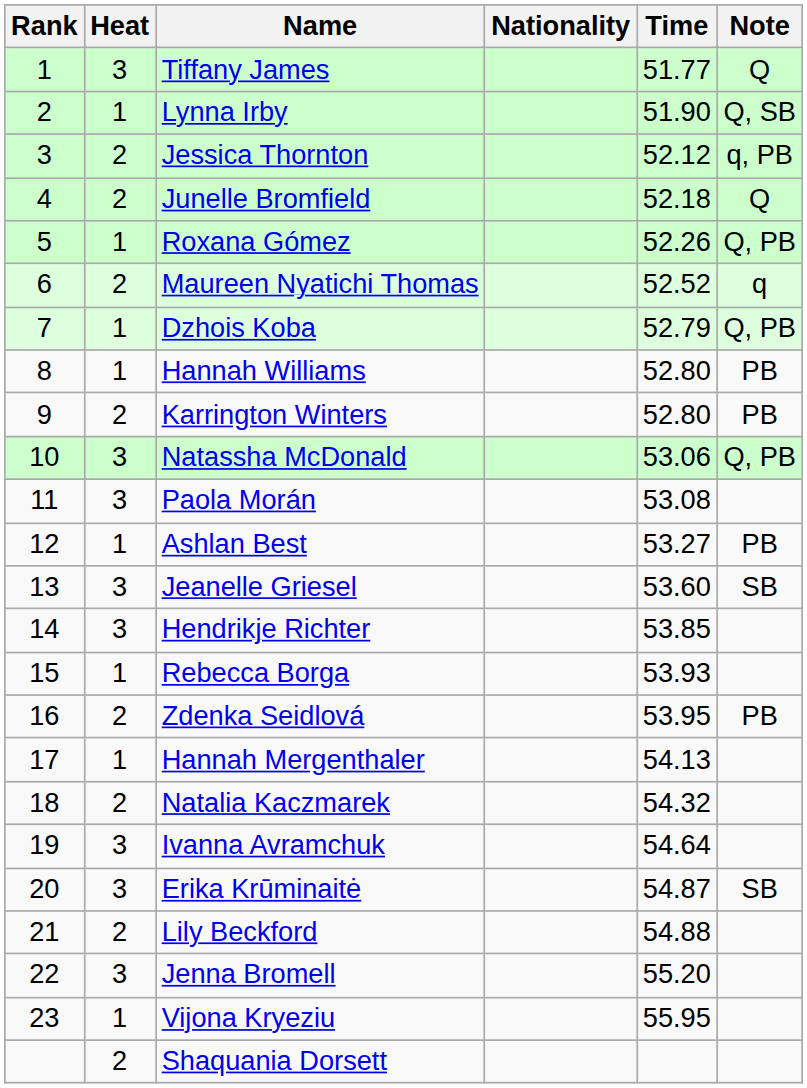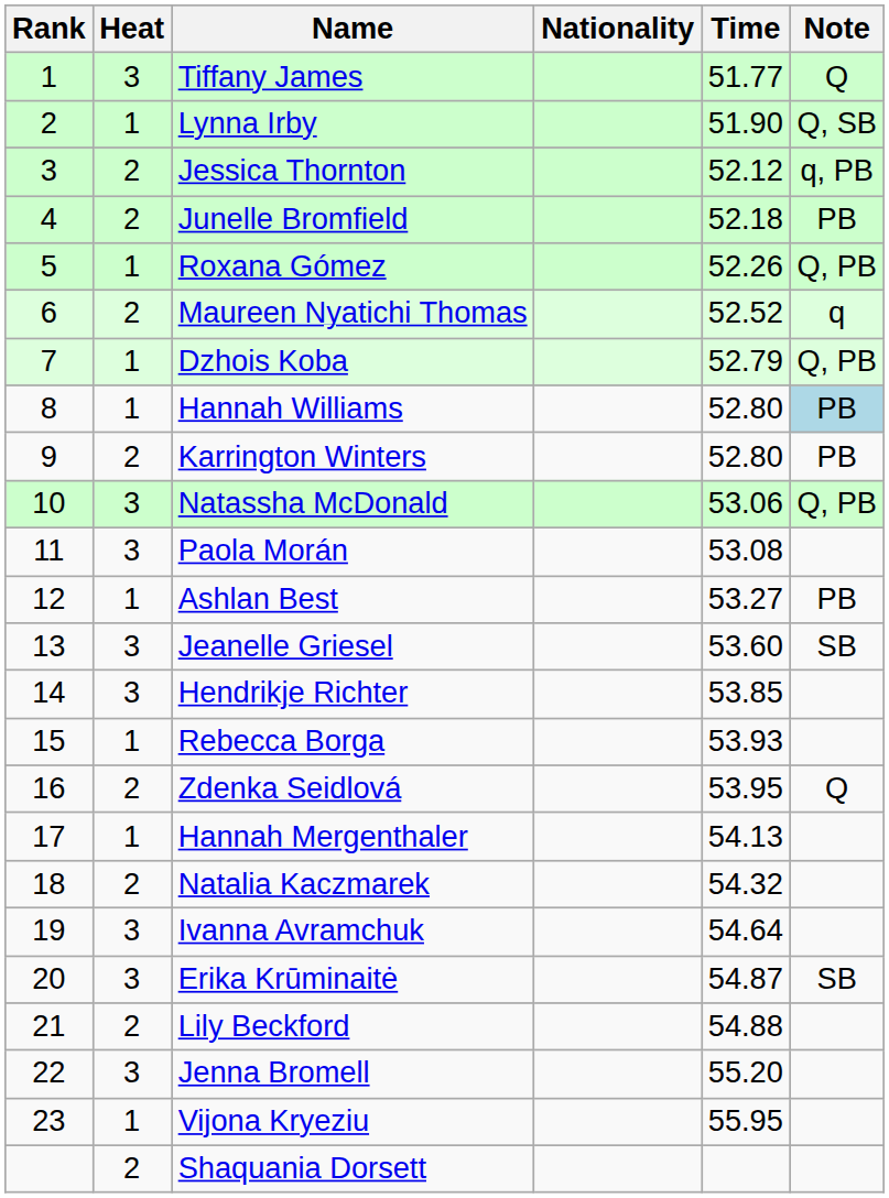Junelle Bromfield | Note: Q -> PB
Hannah Williams | Note: no background -> lightblue background
Zdenka Seidlová | Note: PB -> Q
